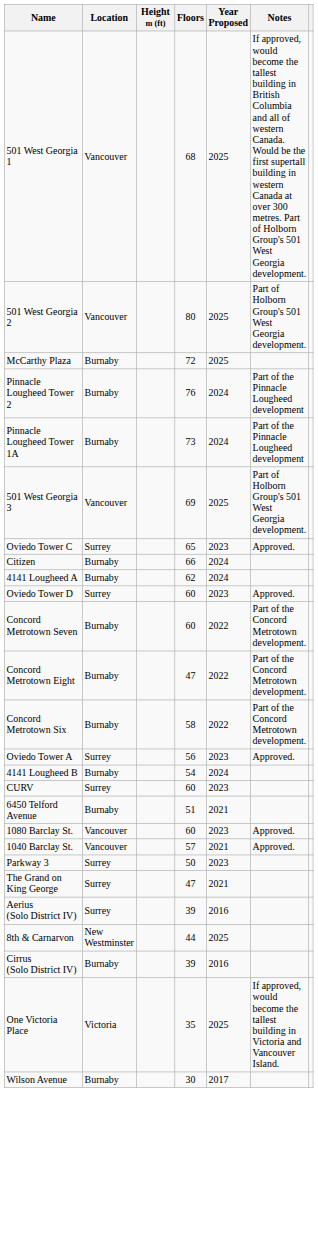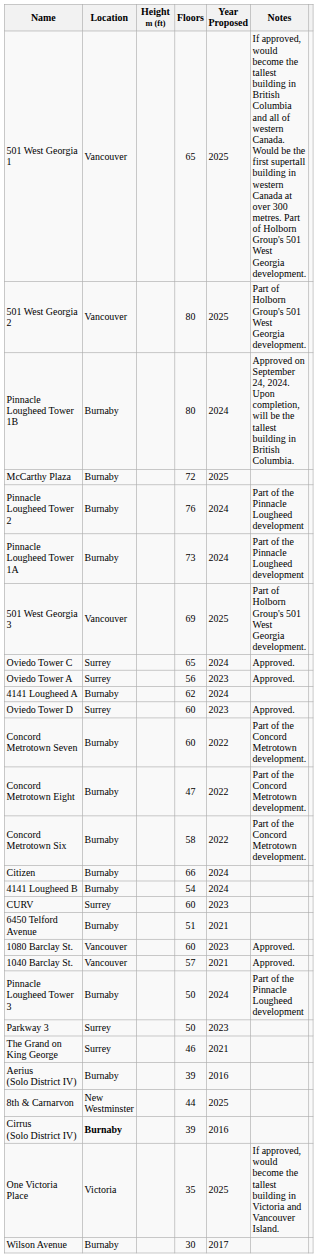501 West Georgia 1 | Floors: 68 -> 65
+ row: Pinnacle Lougheed Tower 1B | Burnaby | 80 | 2024 | Approved on September 24, 2024. Upon completion, will be the tallest building in British Columbia.
Oviedo Tower C | Year Proposed: 2023 -> 2024
rows swapped: Citizen <-> Oviedo Tower A
+ row: Pinnacle Lougheed Tower 3 | Burnaby | 50 | 2024 | Part of the Pinnacle Lougheed development
The Grand on King George | Floors: 47 -> 46
Aerius (Solo District IV) | Location: Surrey -> Burnaby
Cirrus (Solo District IV) | Location: normal -> bold
